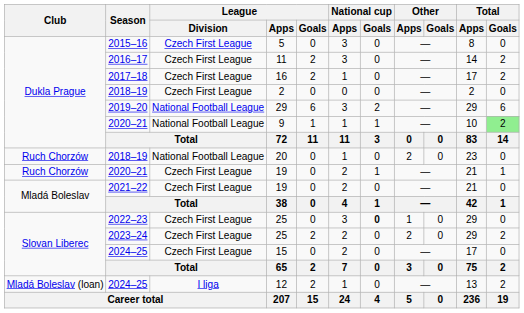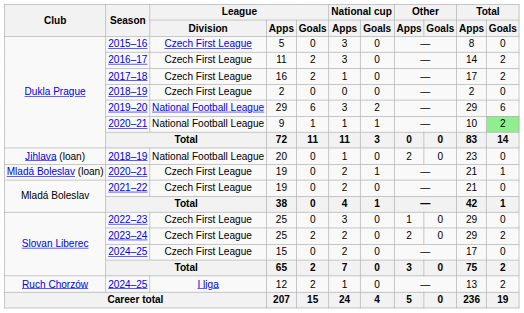20 | Club: Ruch Chorzów -> Jihlava (loan)
2020–21 / 19 | Club: Ruch Chorzów -> Mladá Boleslav (loan)
2022–23 / 25 | National cup / Goals: bold -> normal
12 | Club: Mladá Boleslav (loan) -> Ruch Chorzów
